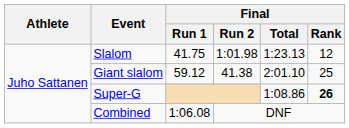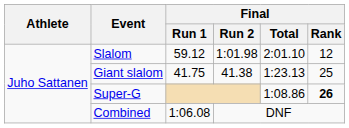Slalom | Final / Run 1: 41.75 -> 59.12
Slalom | Final / Total: 1:23.13 -> 2:01.10
Giant slalom | Final / Run 1: 59.12 -> 41.75
Giant slalom | Final / Total: 2:01.10 -> 1:23.13
